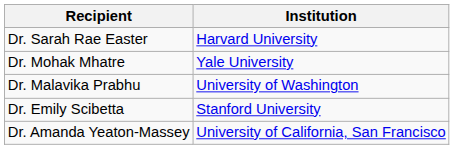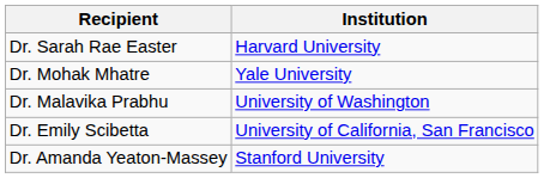Dr. Emily Scibetta | Institution: Stanford University -> University of California, San Francisco
Dr. Amanda Yeaton-Massey | Institution: University of California, San Francisco -> Stanford University
